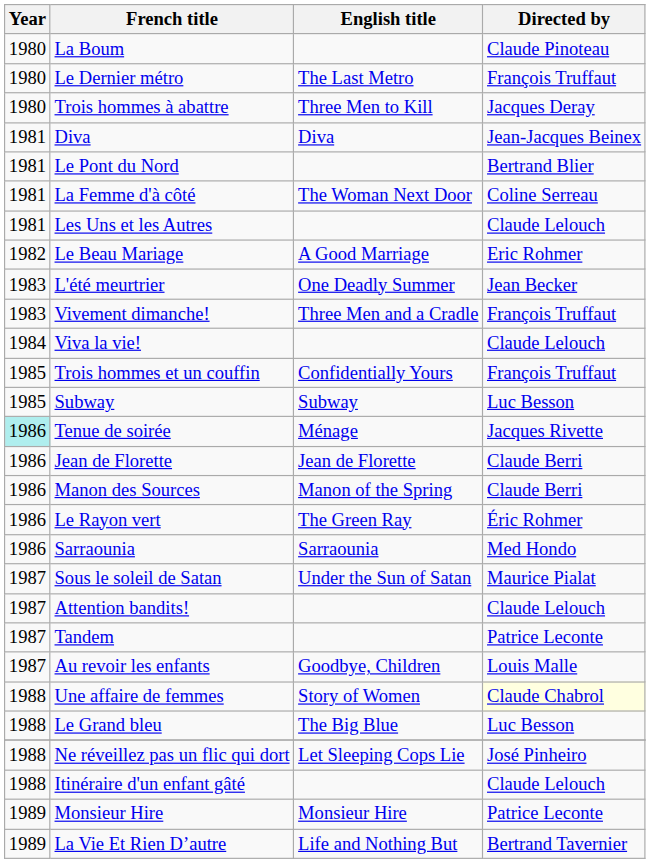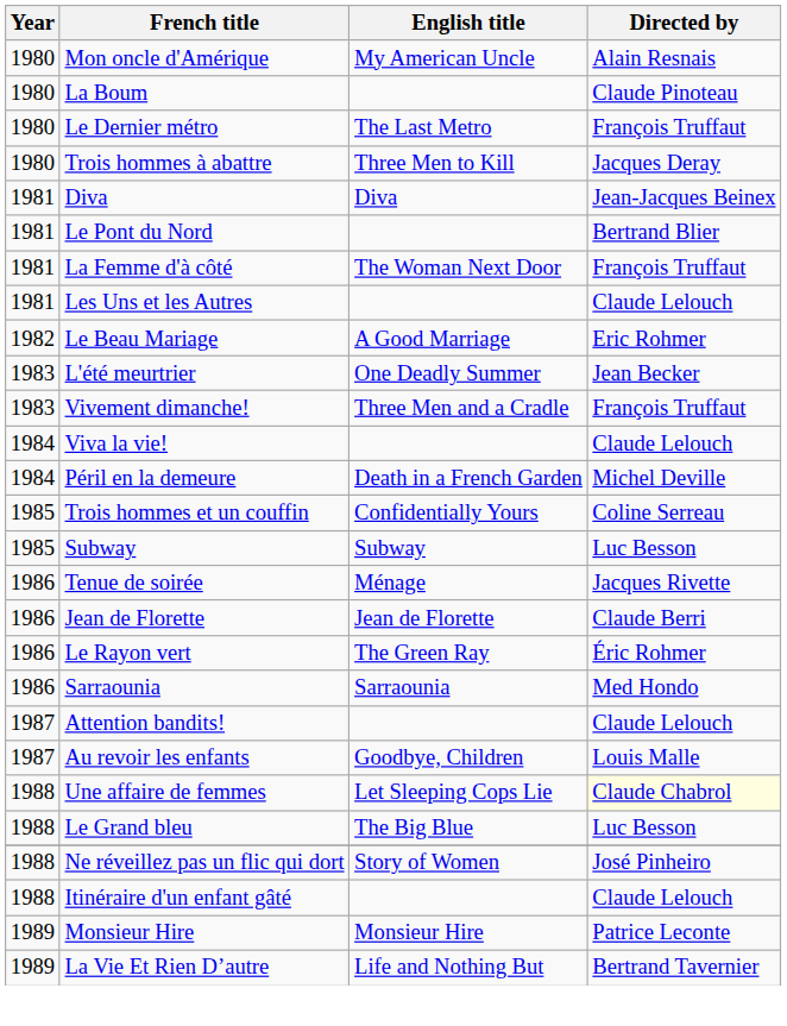+ row: 1980 | Mon oncle d'Amérique | My American Uncle | Alain Resnais
La Femme d'à côté | Directed by: Coline Serreau -> François Truffaut
+ row: 1984 | Péril en la demeure | Death in a French Garden | Michel Deville
Trois hommes et un couffin | Directed by: François Truffaut -> Coline Serreau
Tenue de soirée | Year: paleturquoise background -> no background
- row: 1986 | Manon des Sources | Manon of the Spring | Claude Berri
- row: 1987 | Sous le soleil de Satan | Under the Sun of Satan | Maurice Pialat
- row: 1987 | Tandem | Patrice Leconte
Une affaire de femmes | English title: Story of Women -> Let Sleeping Cops Lie
Ne réveillez pas un flic qui dort | English title: Let Sleeping Cops Lie -> Story of Women
